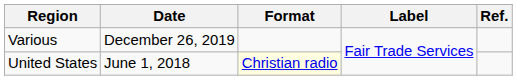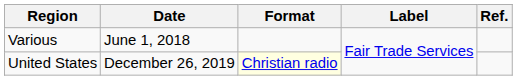Various | Date: December 26, 2019 -> June 1, 2018
United States | Date: June 1, 2018 -> December 26, 2019
